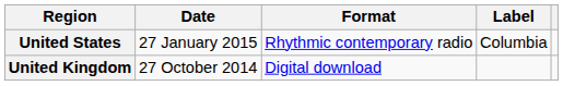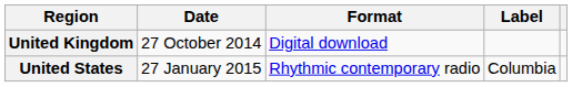rows swapped: United Kingdom <-> United States
